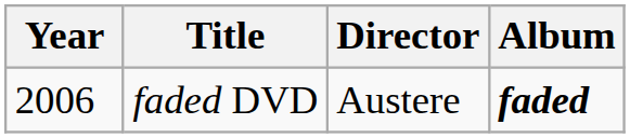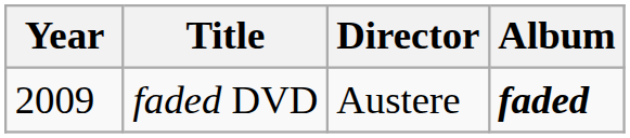faded DVD | Year: 2006 -> 2009
